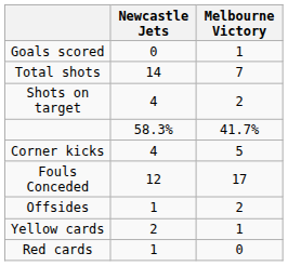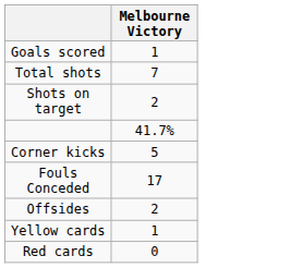- column: Newcastle Jets | 0 | 14 | 4 | 58.3% | 4 | 12 | 1 | 2 | 1
